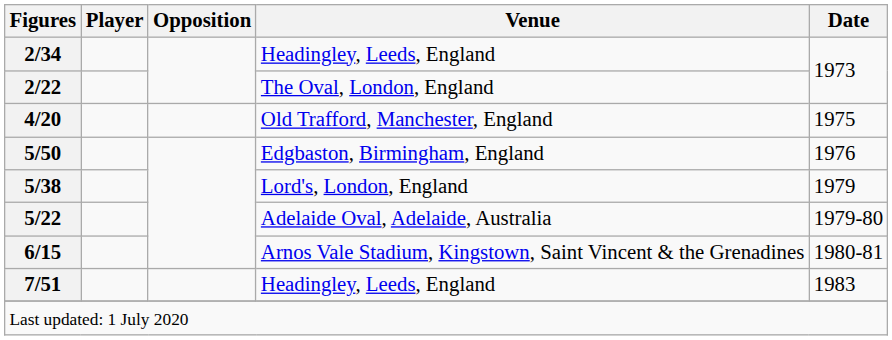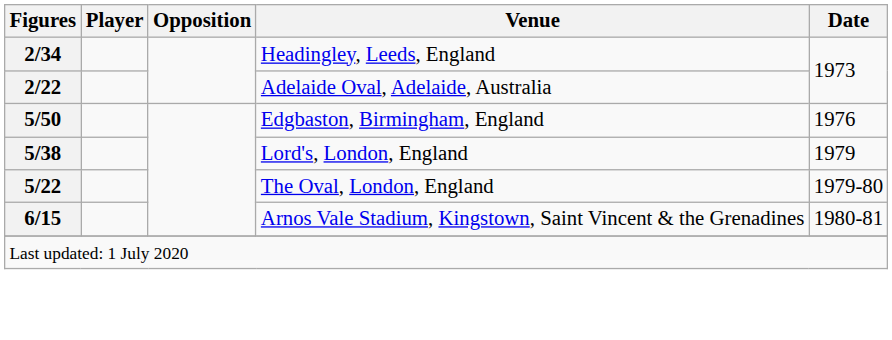2/22 | Venue: The Oval, London, England -> Adelaide Oval, Adelaide, Australia
- row: 4/20 | Old Trafford, Manchester, England | 1975
5/22 | Venue: Adelaide Oval, Adelaide, Australia -> The Oval, London, England
- row: 7/51 | Headingley, Leeds, England | 1983
